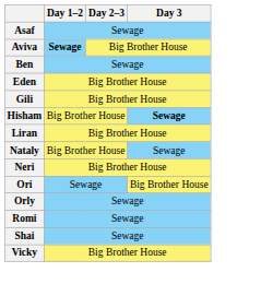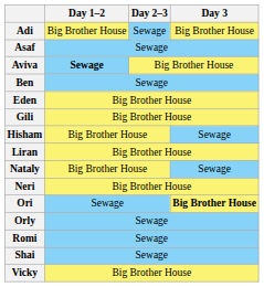+ row: Adi | Big Brother House | Sewage | Big Brother House
Hisham | Day 3: bold -> normal
Ori | Day 3: normal -> bold
